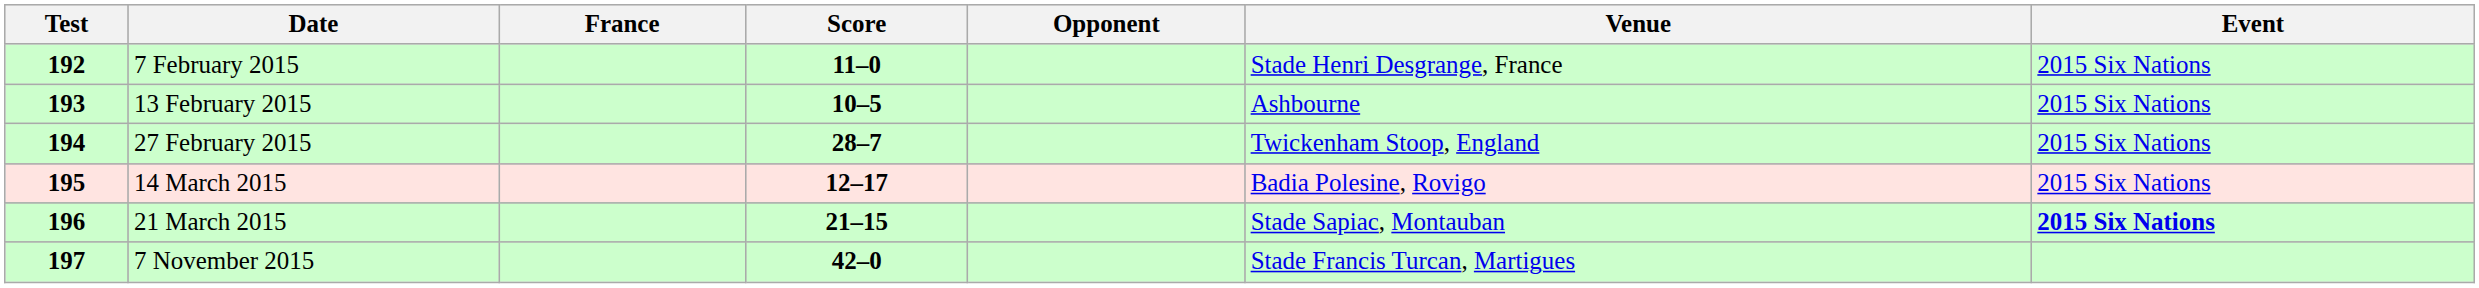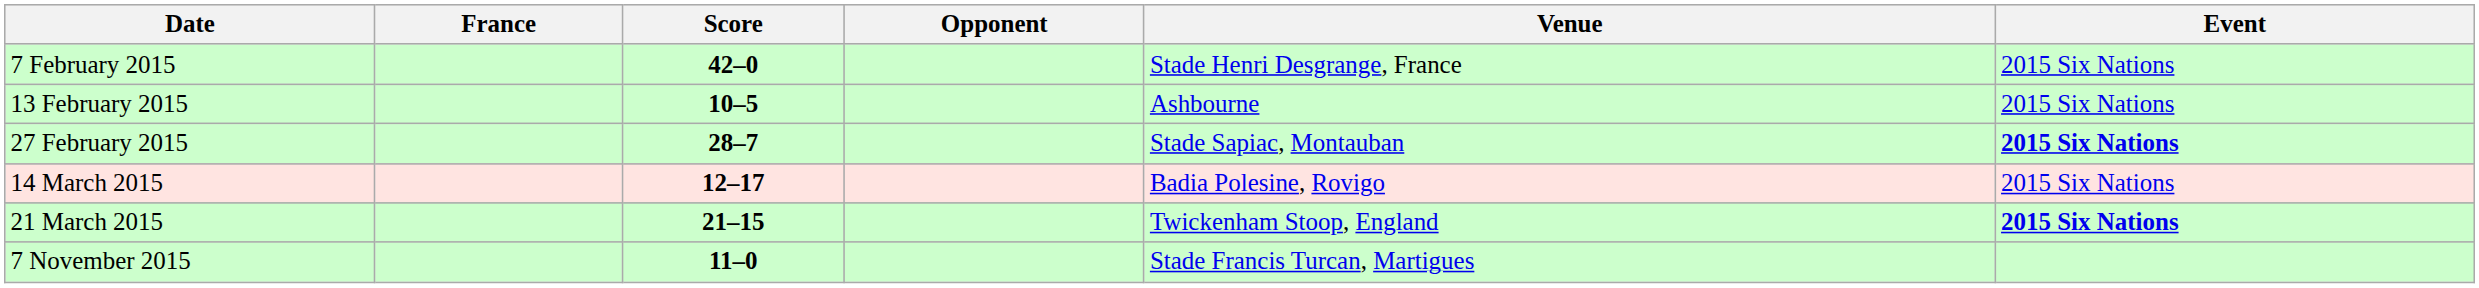- column: Test | 192 | 193 | 194 | 195 | 196 | 197
7 February 2015 | Score: 11–0 -> 42–0
27 February 2015 | Venue: Twickenham Stoop, England -> Stade Sapiac, Montauban
27 February 2015 | Event: normal -> bold
21 March 2015 | Venue: Stade Sapiac, Montauban -> Twickenham Stoop, England
7 November 2015 | Score: 42–0 -> 11–0
